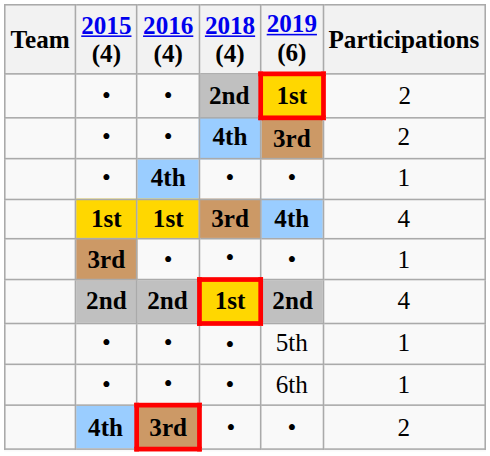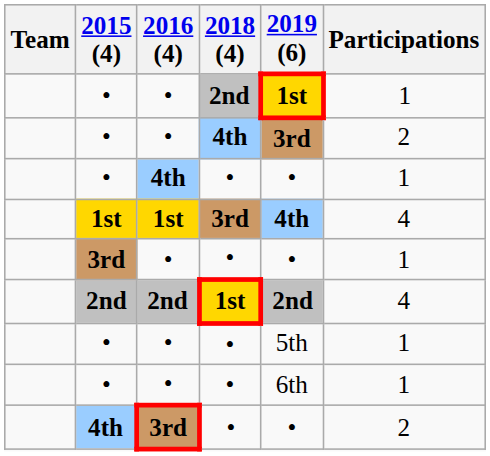• / 2nd | Participations: 2 -> 1
